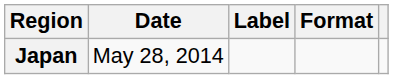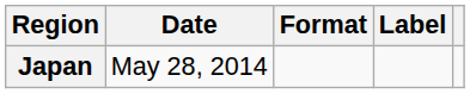columns swapped: Format <-> Label
